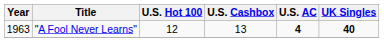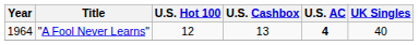"A Fool Never Learns" | Year: 1963 -> 1964
"A Fool Never Learns" | UK Singles: bold -> normal
